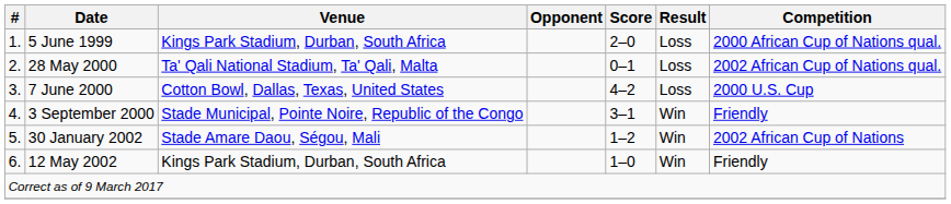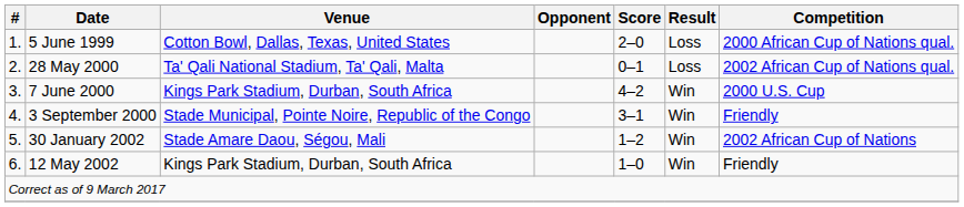5 June 1999 | Venue: Kings Park Stadium, Durban, South Africa -> Cotton Bowl, Dallas, Texas, United States
7 June 2000 | Venue: Cotton Bowl, Dallas, Texas, United States -> Kings Park Stadium, Durban, South Africa
7 June 2000 | Result: Loss -> Win
